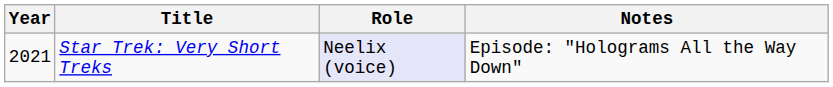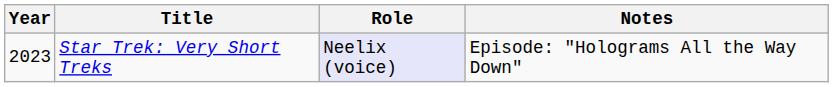Star Trek: Very Short Treks | Year: 2021 -> 2023
